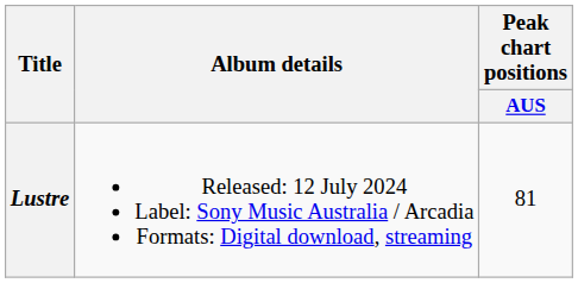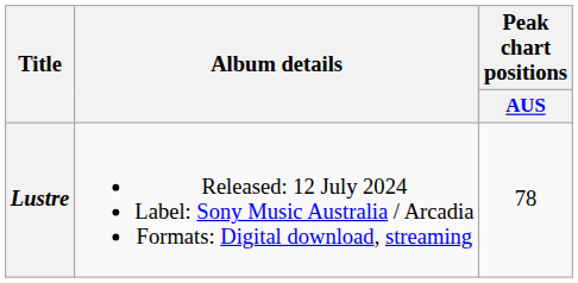Lustre | Peak chart positions / AUS: 81 -> 78
